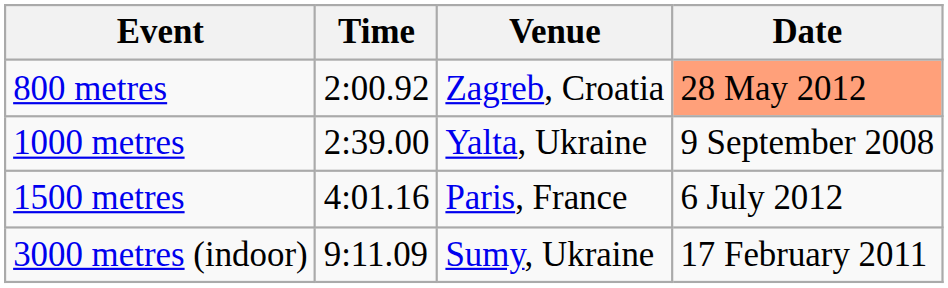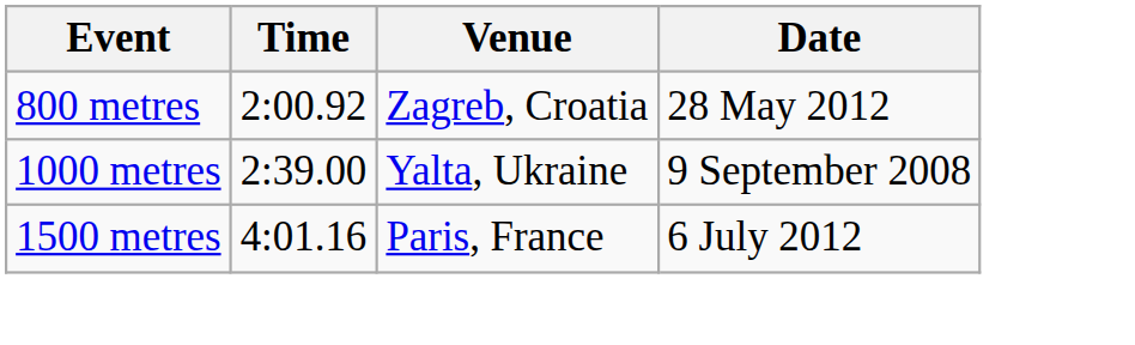800 metres | Date: lightsalmon background -> no background
- row: 3000 metres (indoor) | 9:11.09 | Sumy, Ukraine | 17 February 2011
